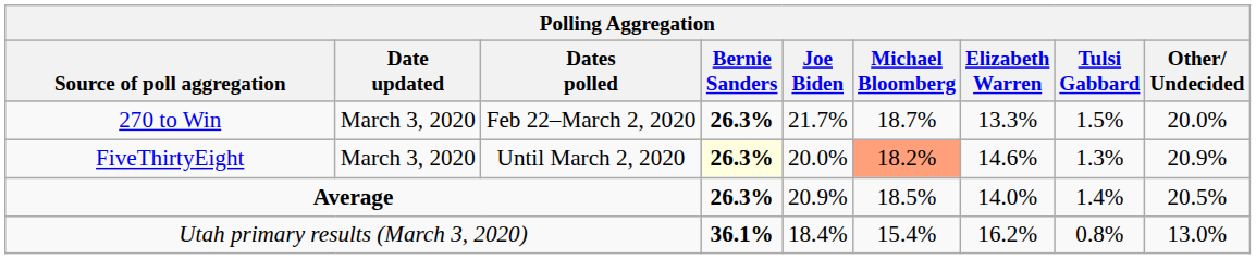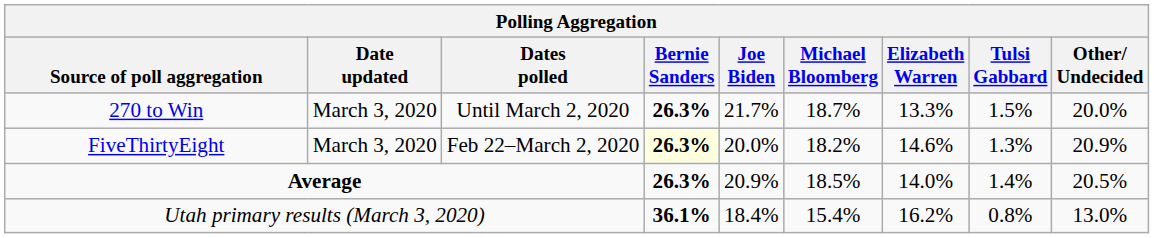270 to Win | Dates polled: Feb 22–March 2, 2020 -> Until March 2, 2020
FiveThirtyEight | Dates polled: Until March 2, 2020 -> Feb 22–March 2, 2020
FiveThirtyEight | Michael Bloomberg: lightsalmon background -> no background
